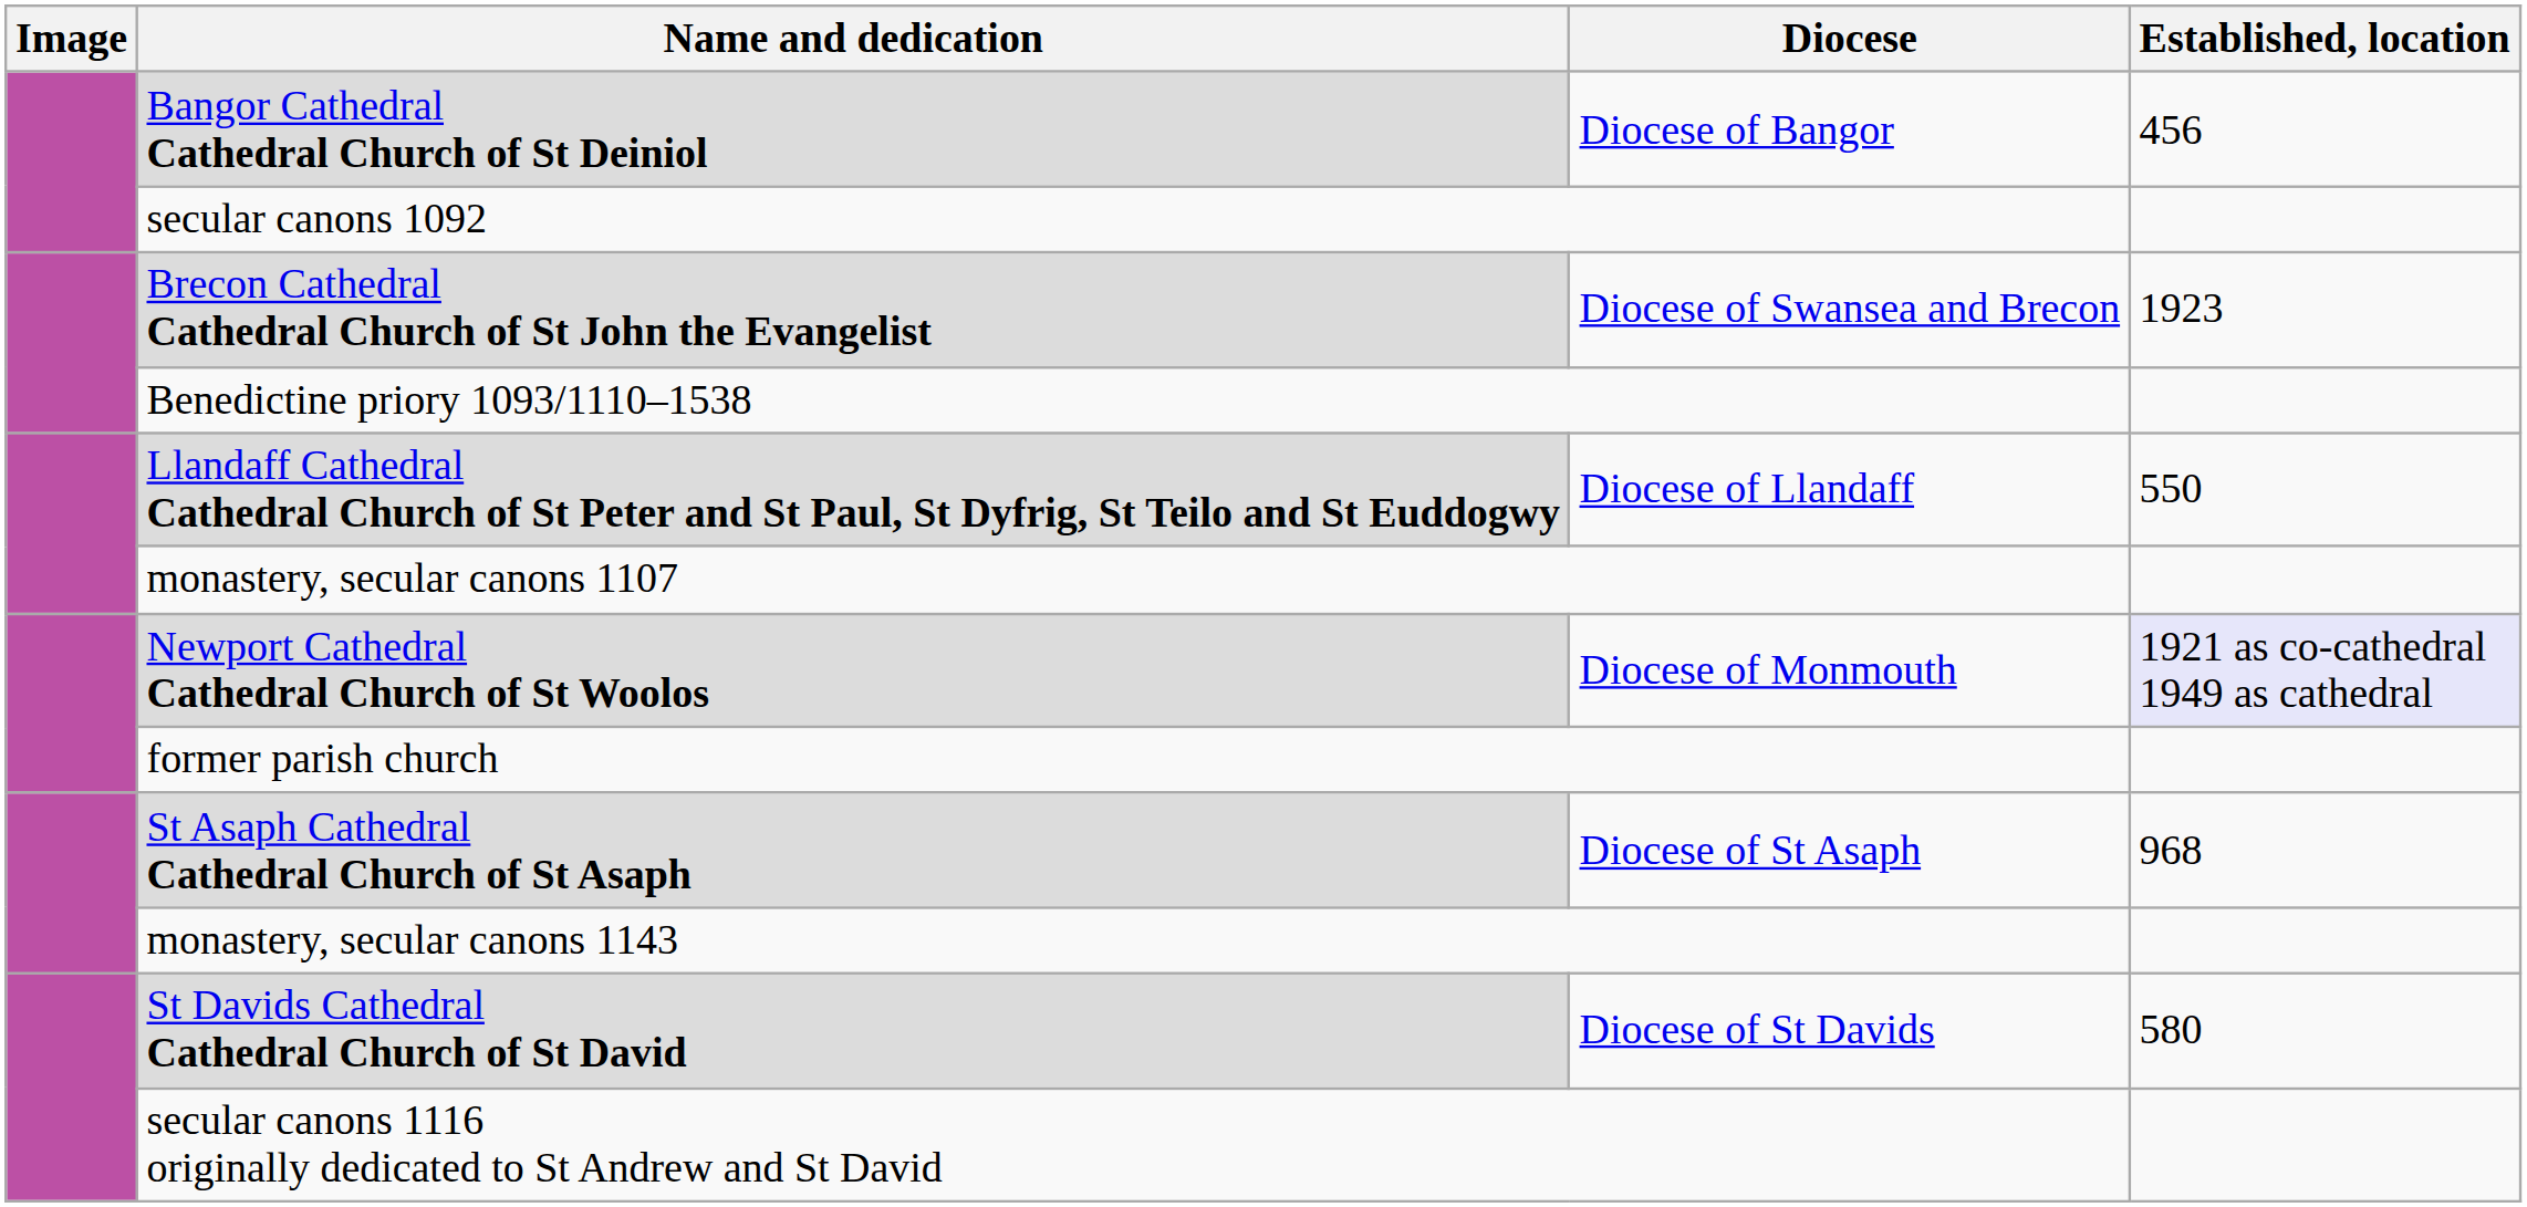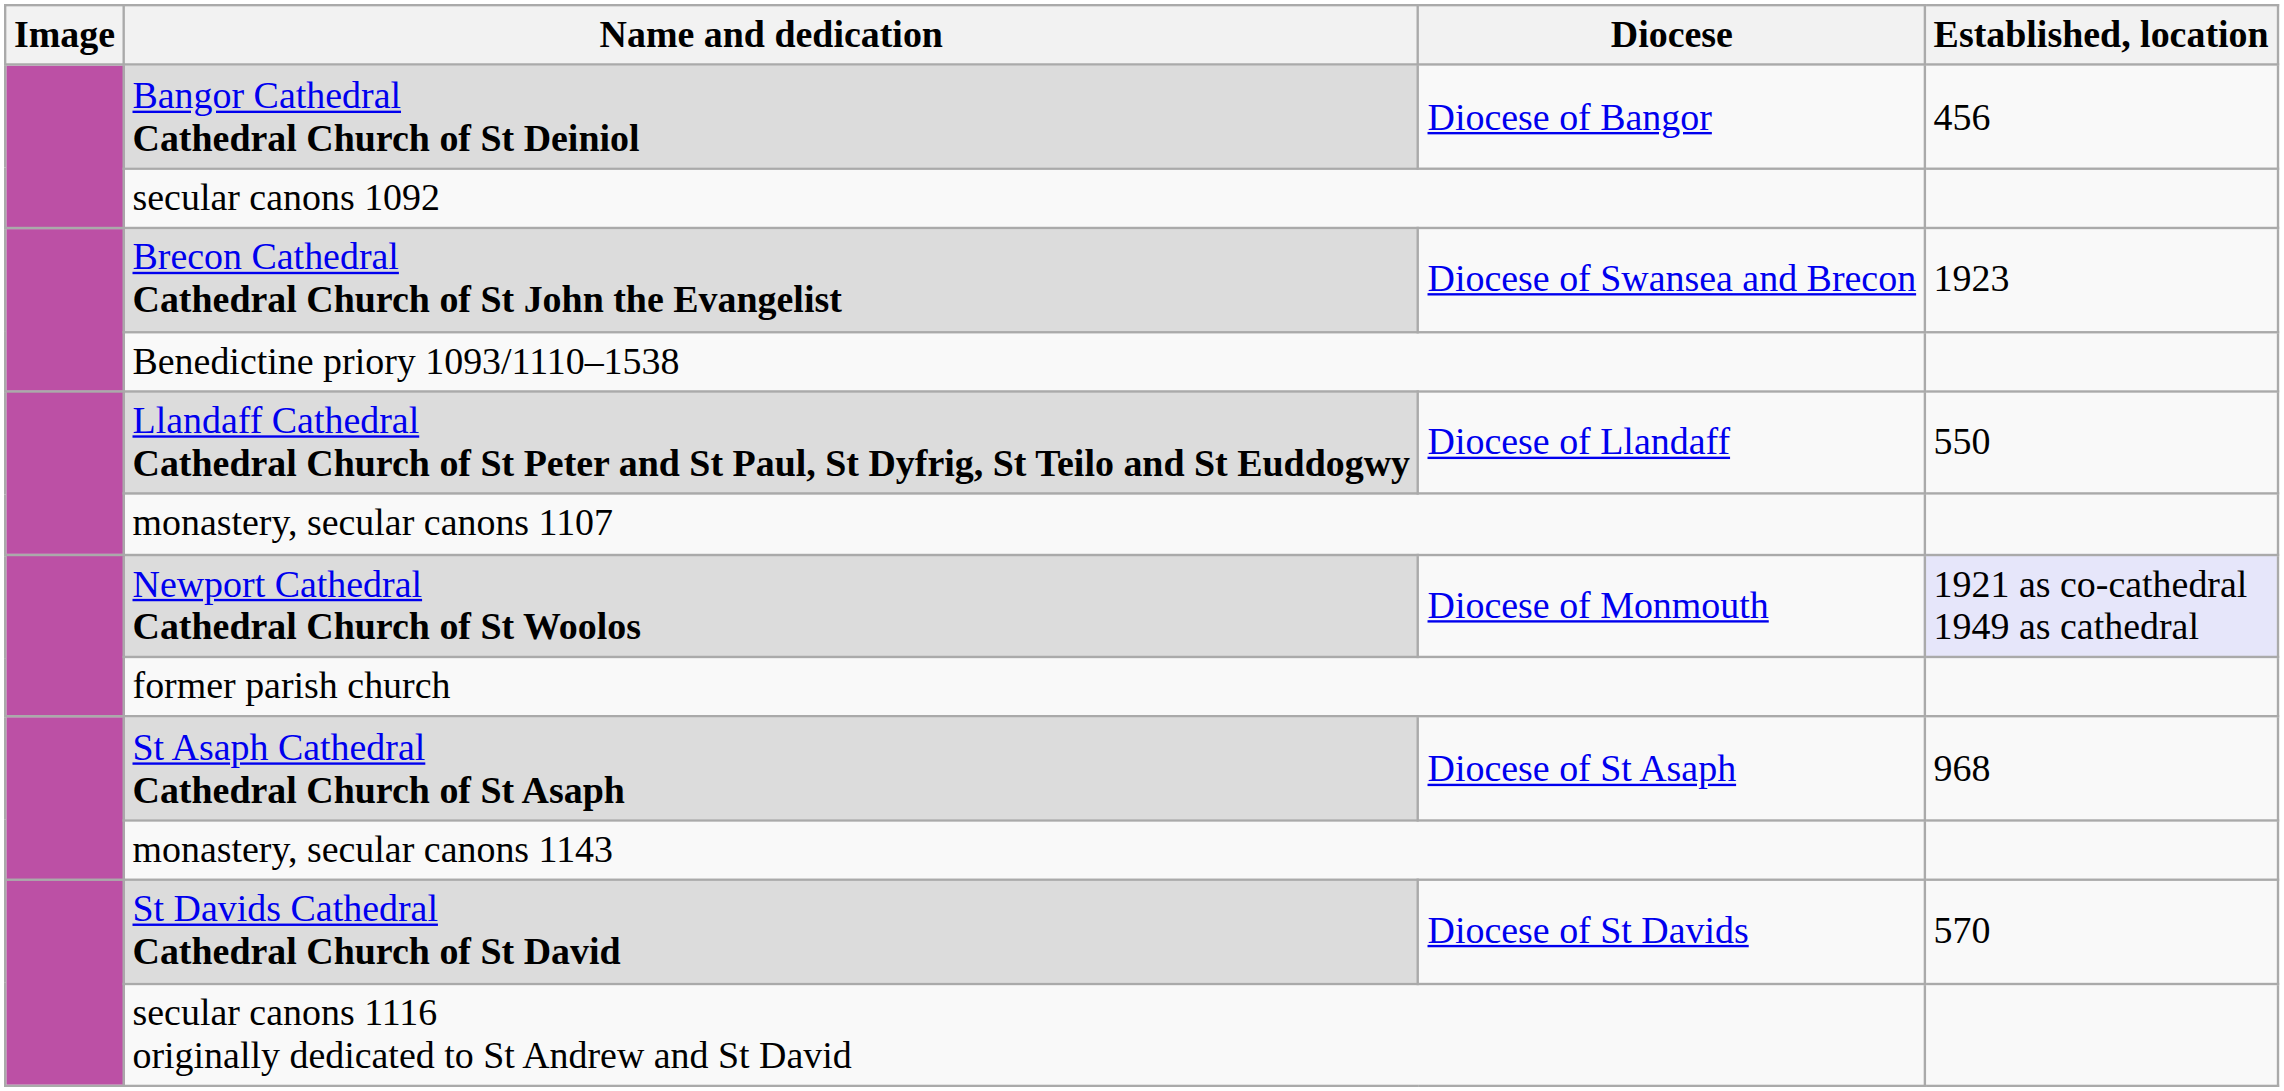St Davids Cathedral Cathedral Church of St David | Established, location: 580 -> 570
